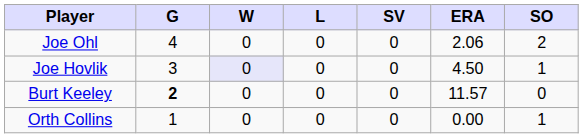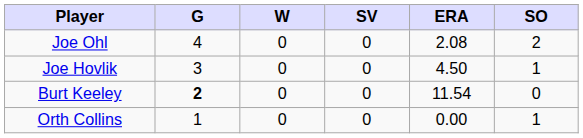- column: L | 0 | 0 | 0 | 0
Joe Ohl | ERA: 2.06 -> 2.08
Joe Hovlik | W: lavender background -> no background
Burt Keeley | ERA: 11.57 -> 11.54
